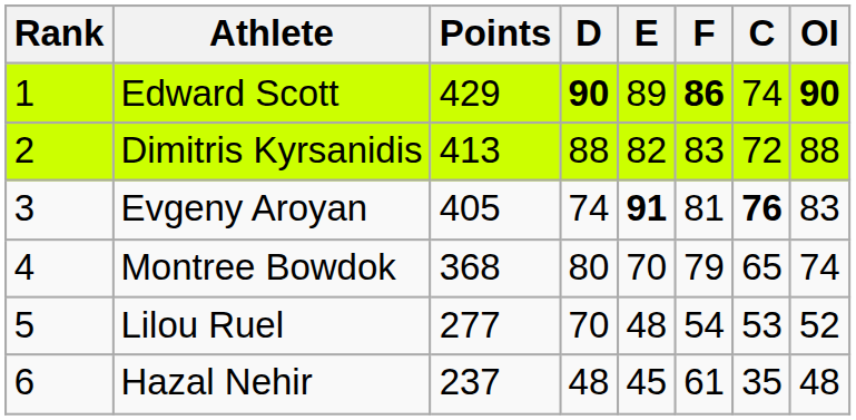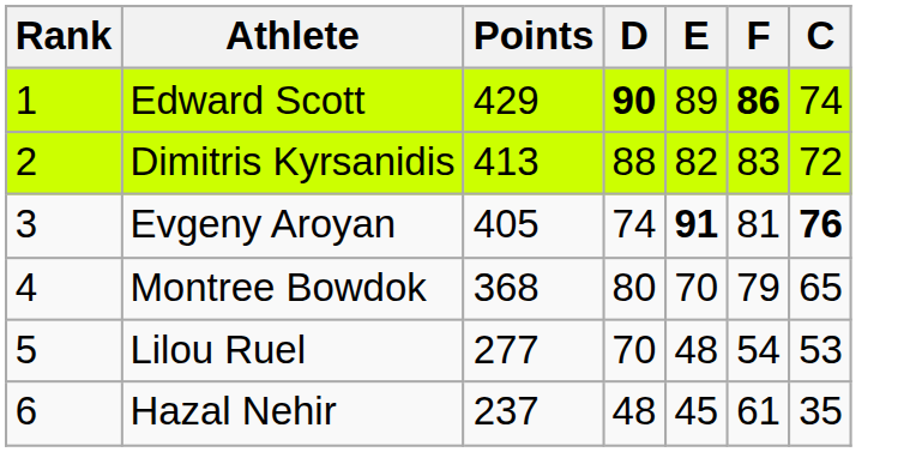- column: OI | 90 | 88 | 83 | 74 | 52 | 48
